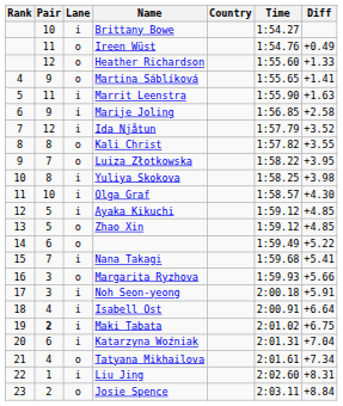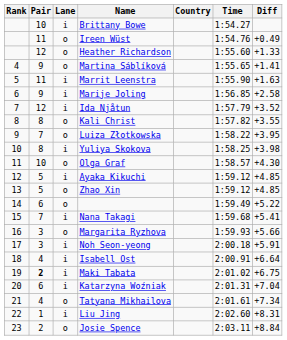Olga Graf | Lane: i -> o
